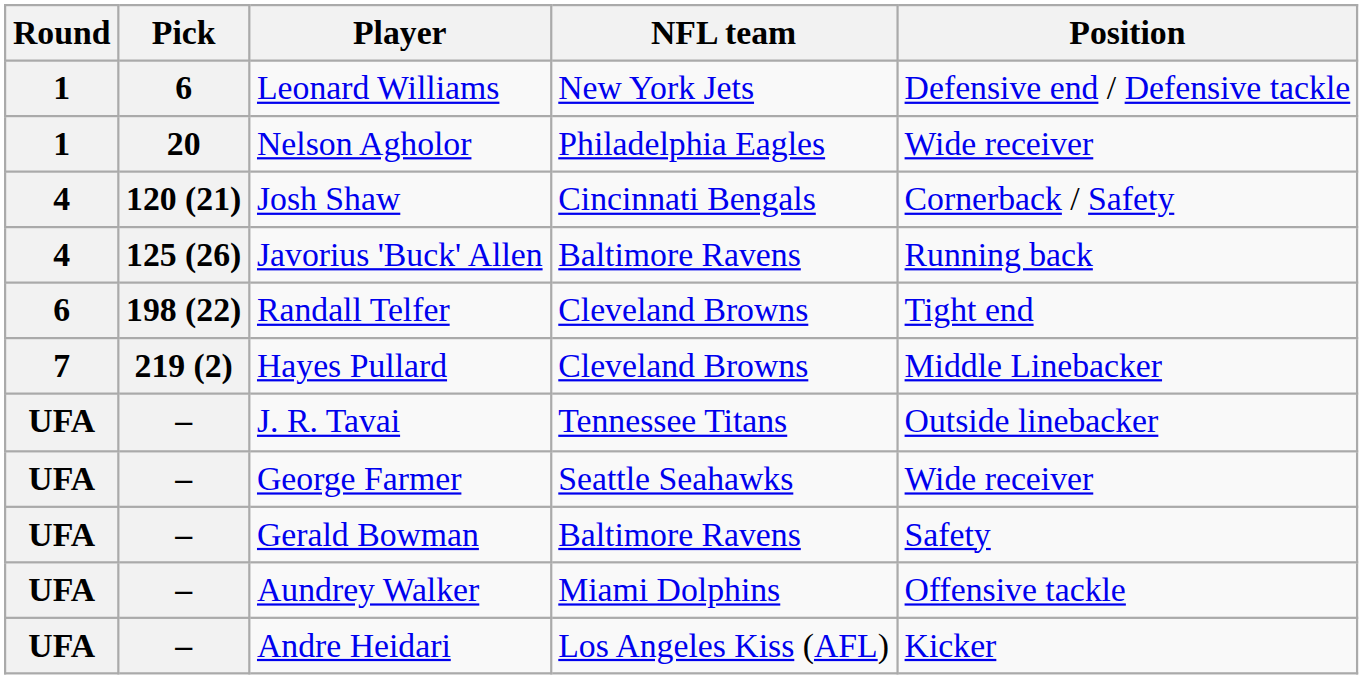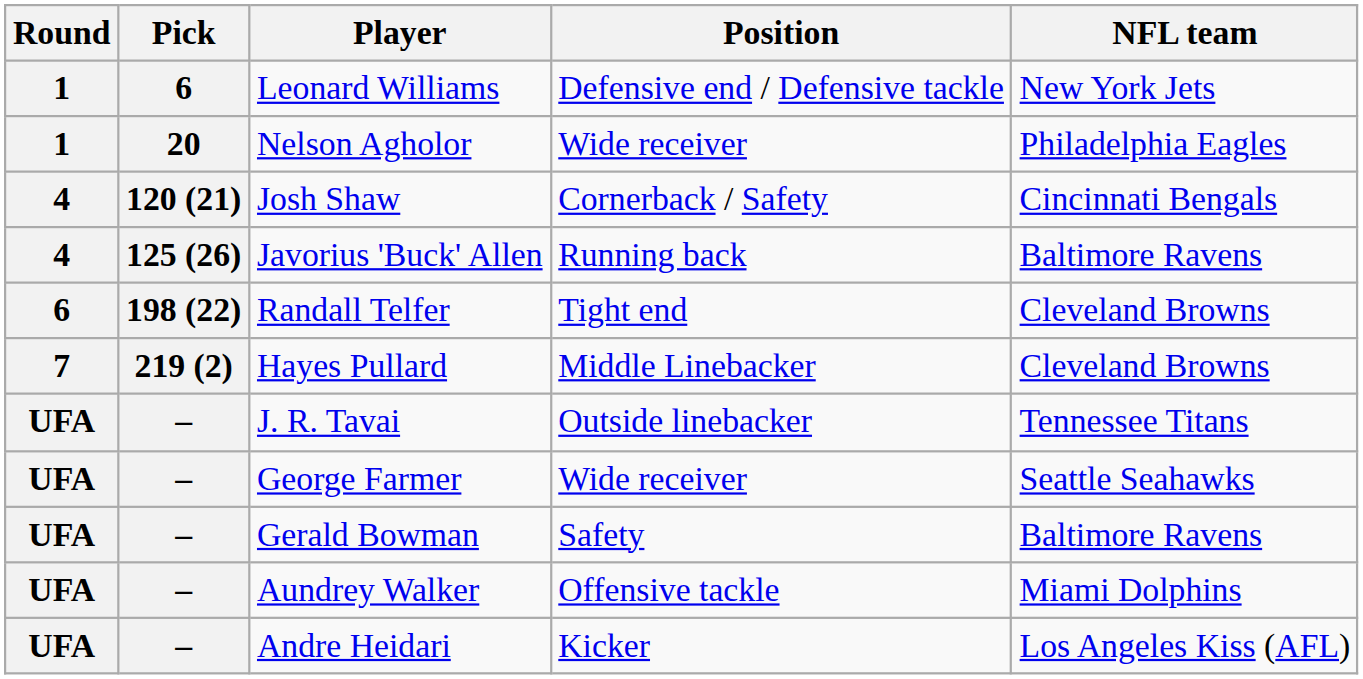columns swapped: Position <-> NFL team
